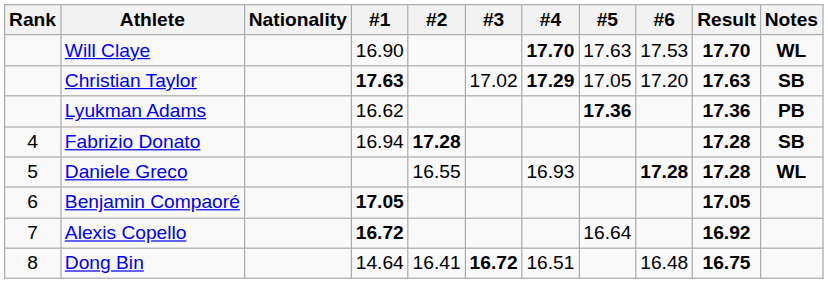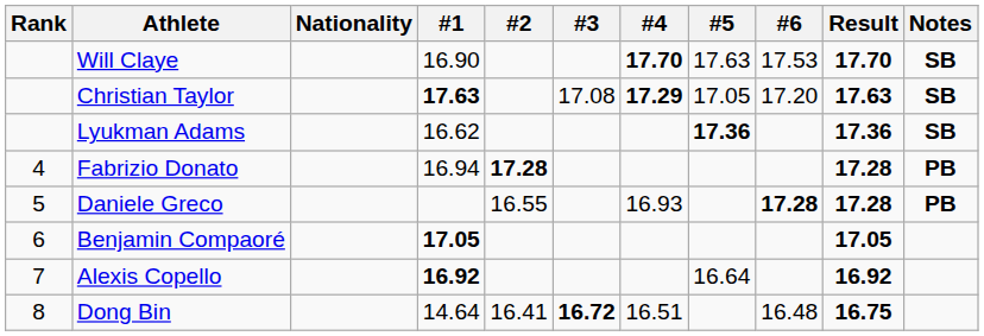Will Claye | Notes: WL -> SB
Christian Taylor | #3: 17.02 -> 17.08
Lyukman Adams | Notes: PB -> SB
Fabrizio Donato | Notes: SB -> PB
Daniele Greco | Notes: WL -> PB
Alexis Copello | #1: 16.72 -> 16.92
